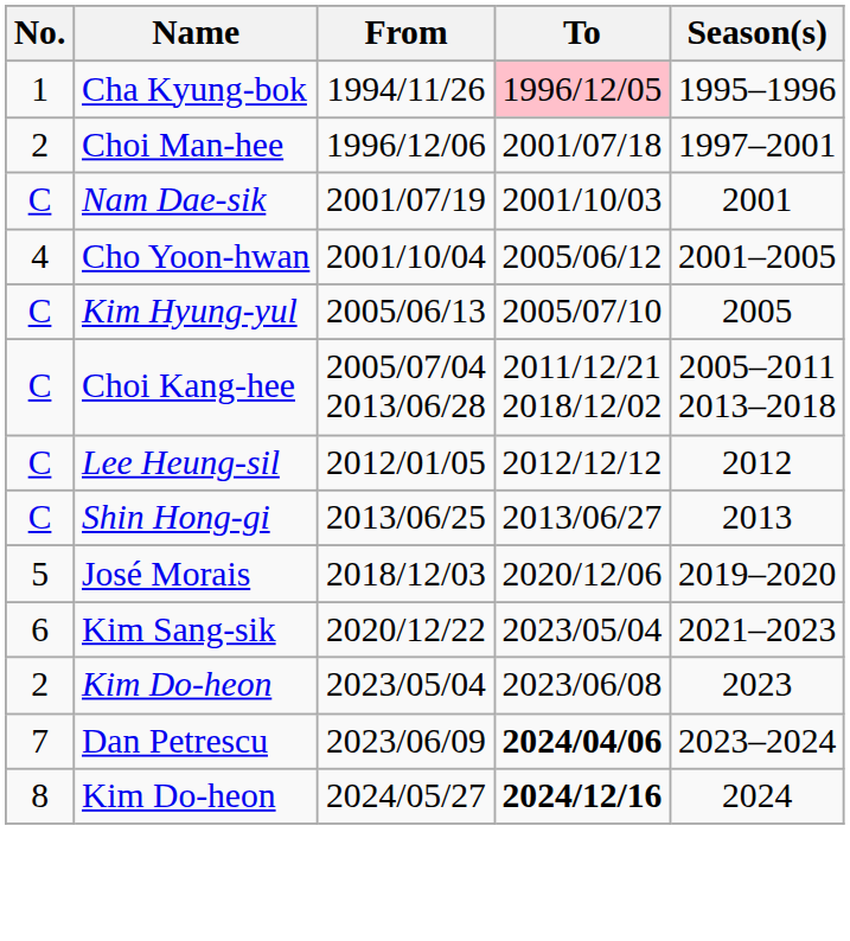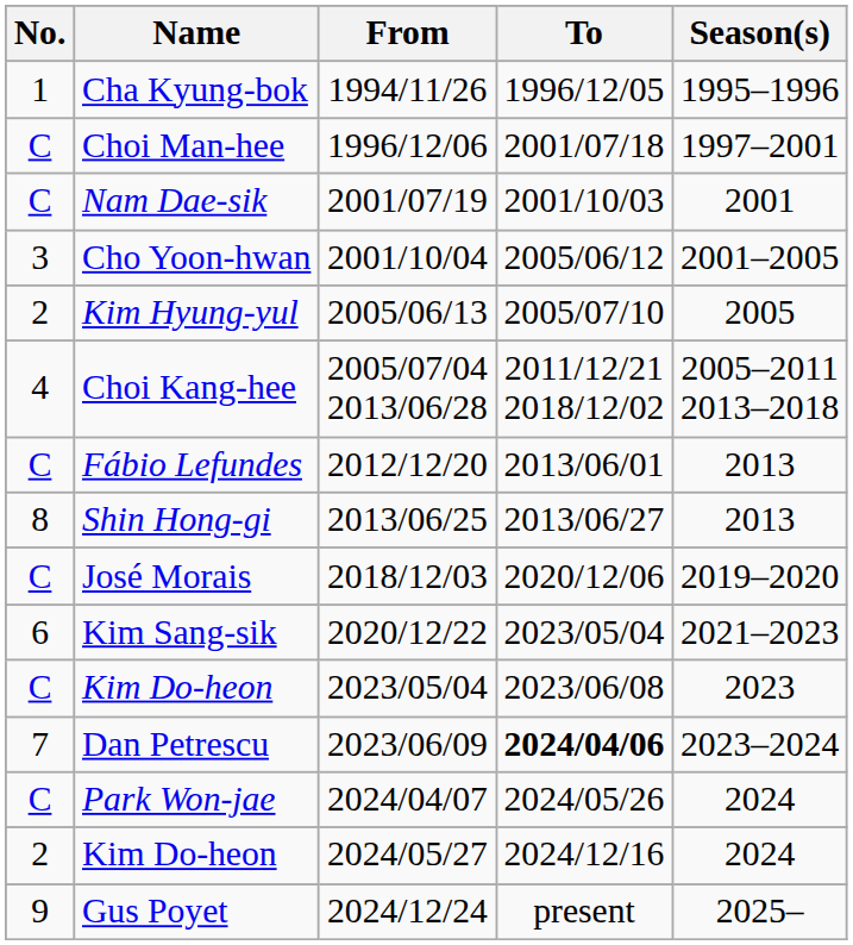Cha Kyung-bok | To: pink background -> no background
Choi Man-hee | No.: 2 -> C
Cho Yoon-hwan | No.: 4 -> 3
Kim Hyung-yul | No.: C -> 2
Choi Kang-hee | No.: C -> 4
- row: C | Lee Heung-sil | 2012/01/05 | 2012/12/12 | 2012
+ row: C | Fábio Lefundes | 2012/12/20 | 2013/06/01 | 2013
Shin Hong-gi | No.: C -> 8
José Morais | No.: 5 -> C
Kim Do-heon / 2023/05/04 | No.: 2 -> C
+ row: C | Park Won-jae | 2024/04/07 | 2024/05/26 | 2024
Kim Do-heon / 2024/05/27 | No.: 8 -> 2
Kim Do-heon / 2024/05/27 | To: bold -> normal
+ row: 9 | Gus Poyet | 2024/12/24 | present | 2025–
